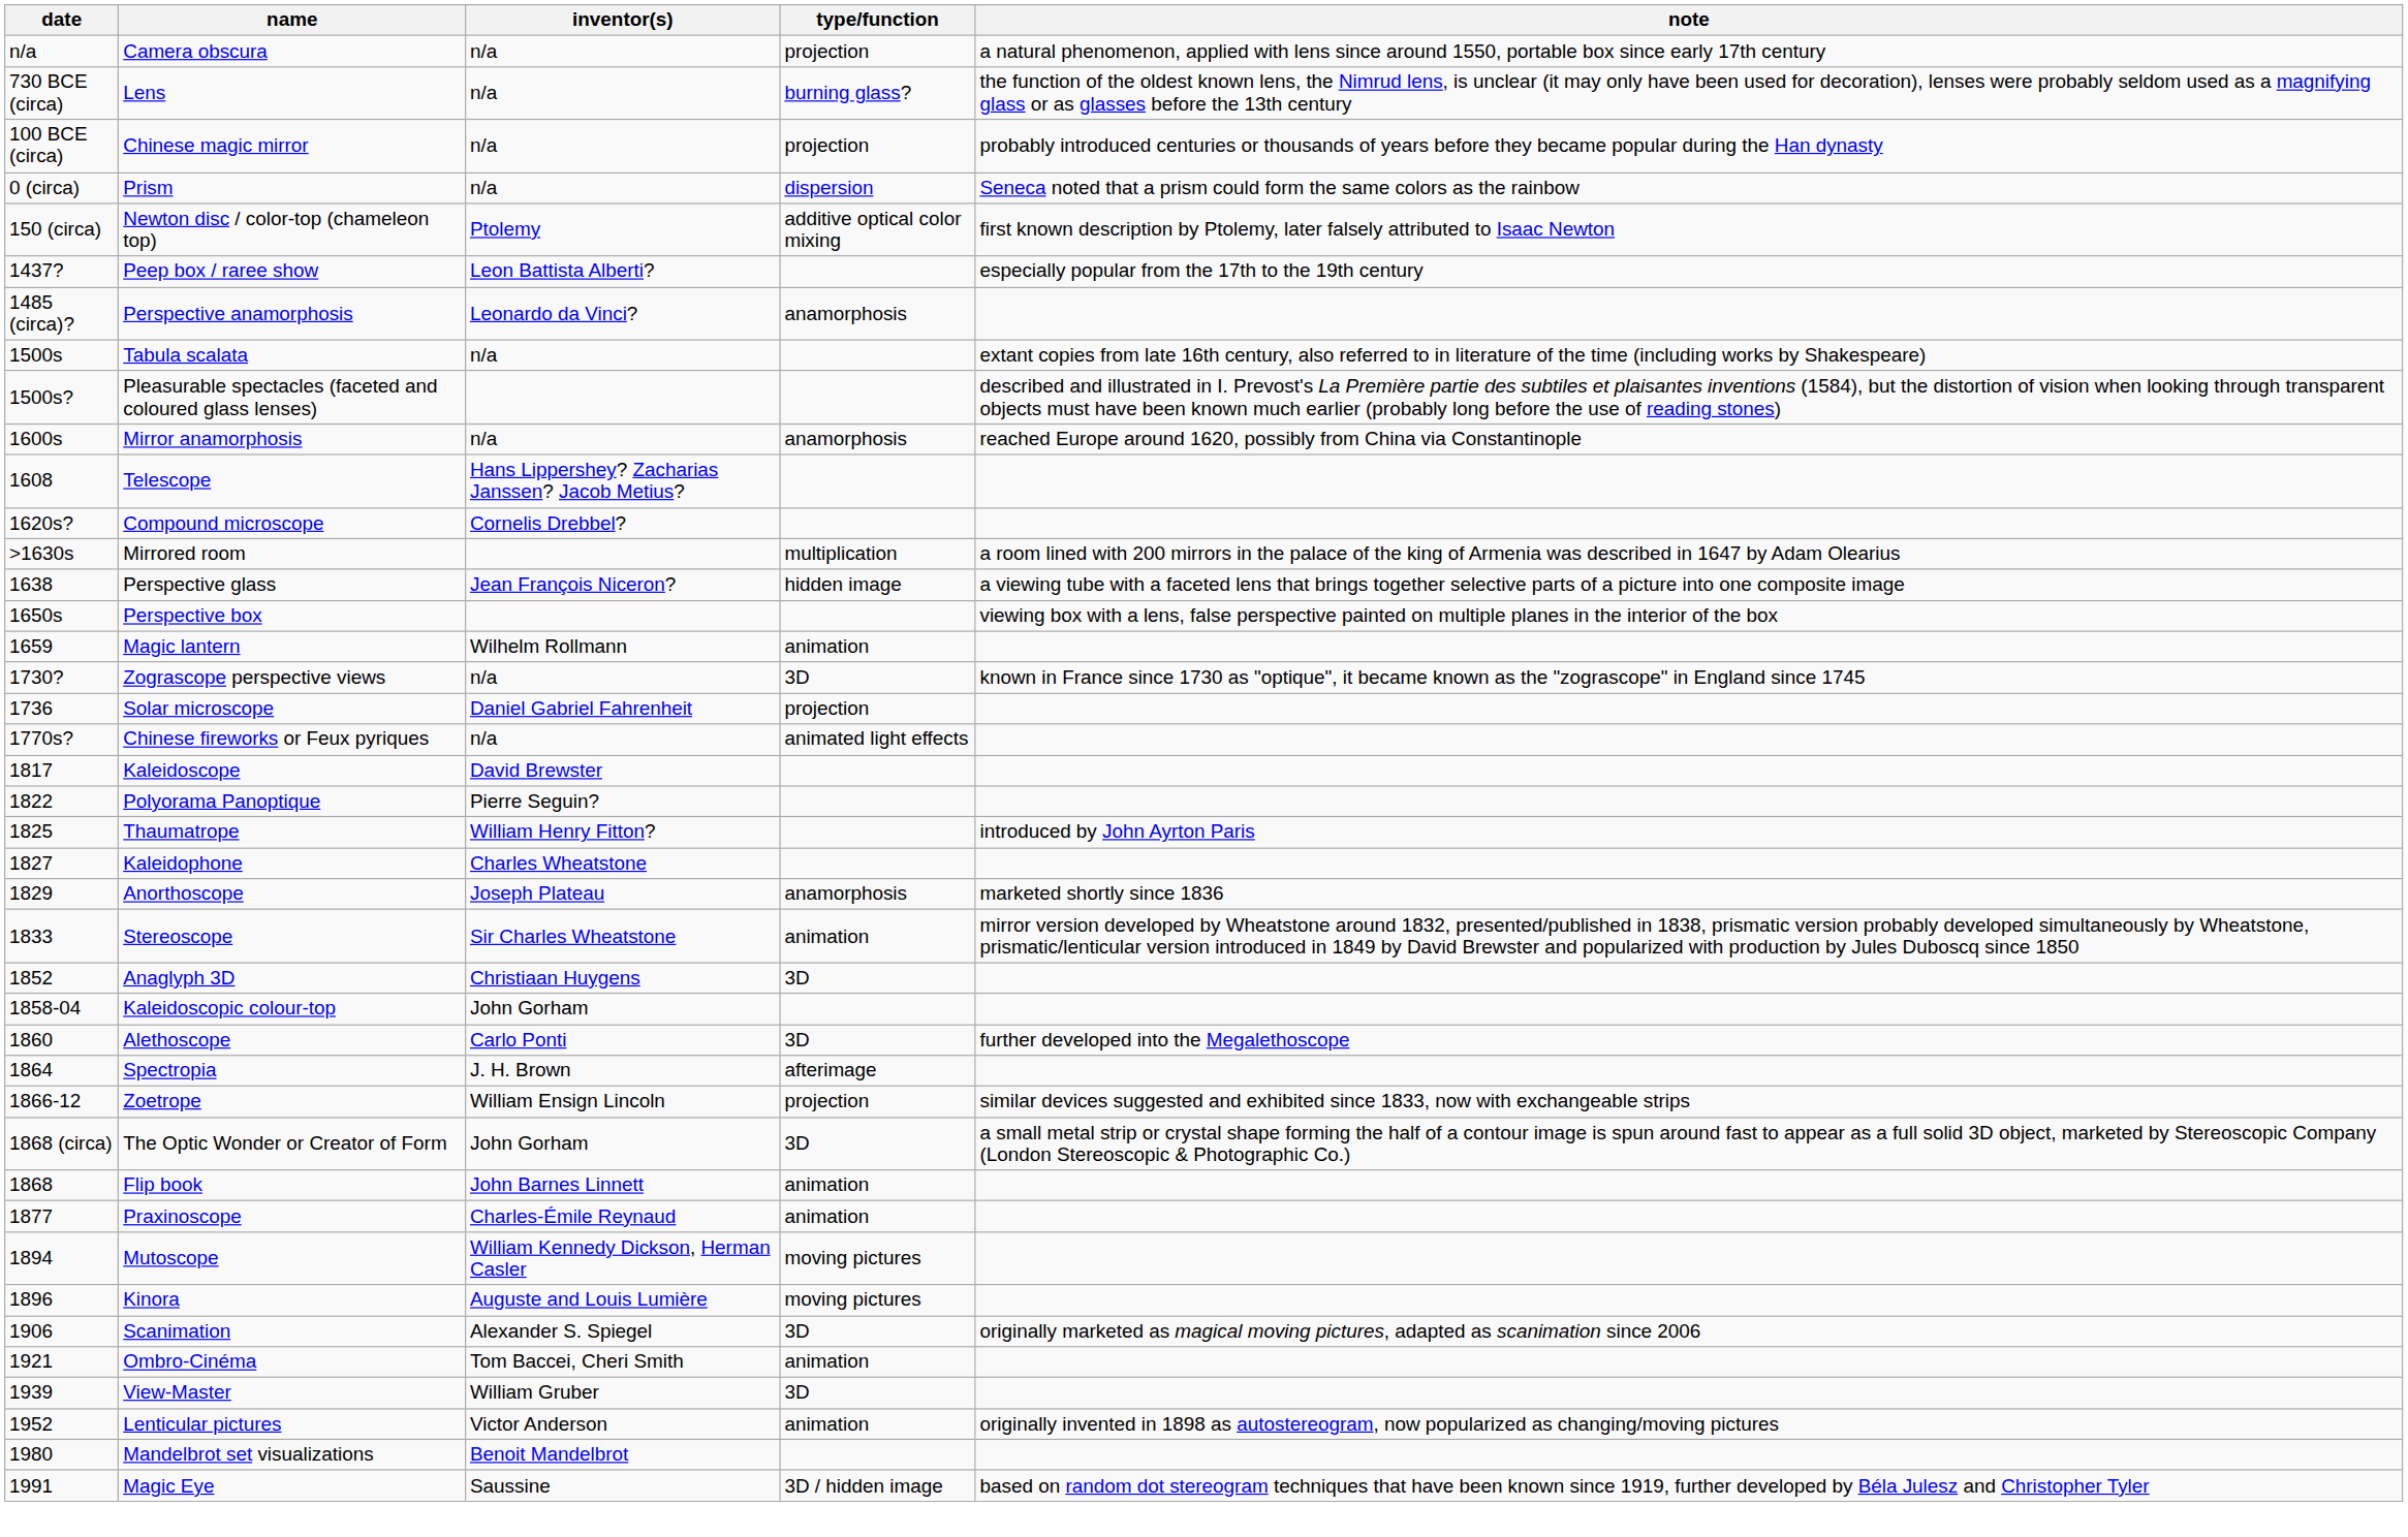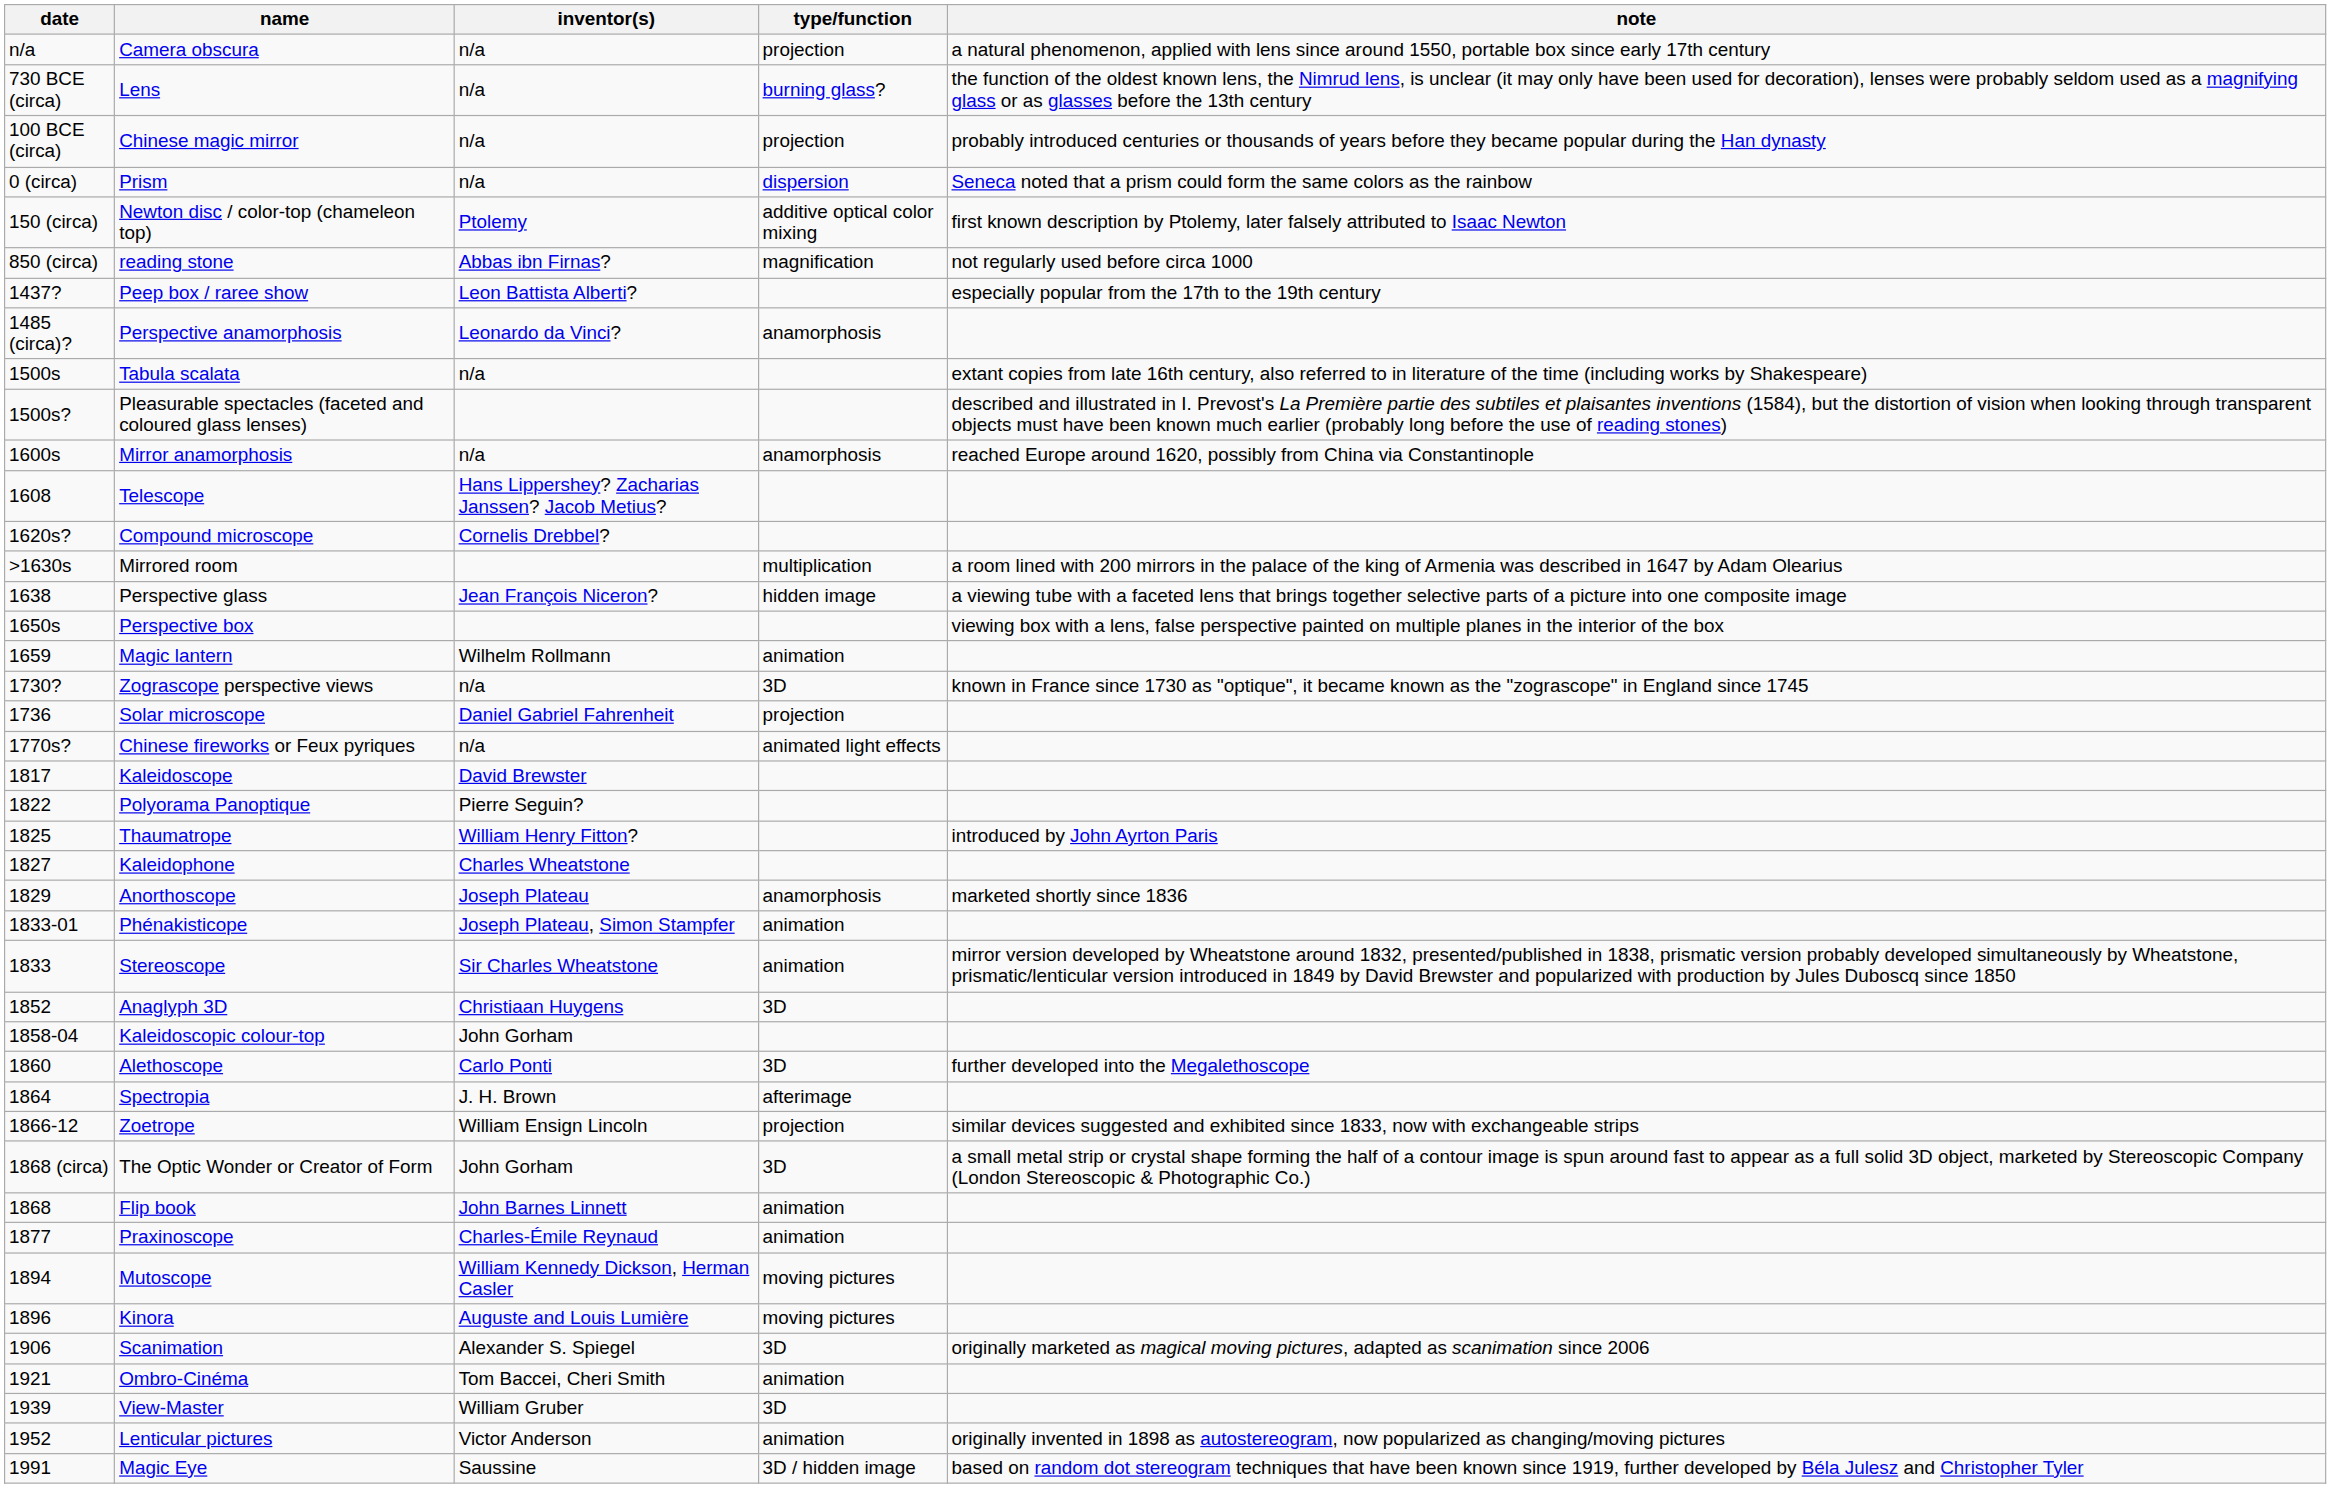+ row: 850 (circa) | reading stone | Abbas ibn Firnas? | magnification | not regularly used before circa 1000
+ row: 1833-01 | Phénakisticope | Joseph Plateau, Simon Stampfer | animation
- row: 1980 | Mandelbrot set visualizations | Benoit Mandelbrot
